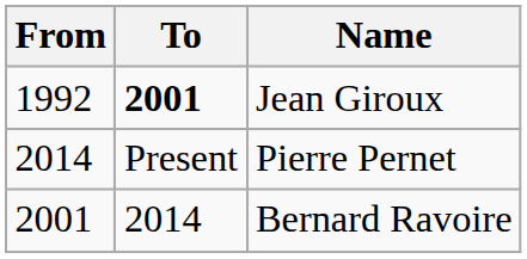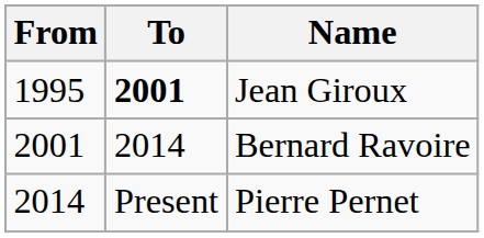Jean Giroux | From: 1992 -> 1995
rows swapped: Bernard Ravoire <-> Pierre Pernet
